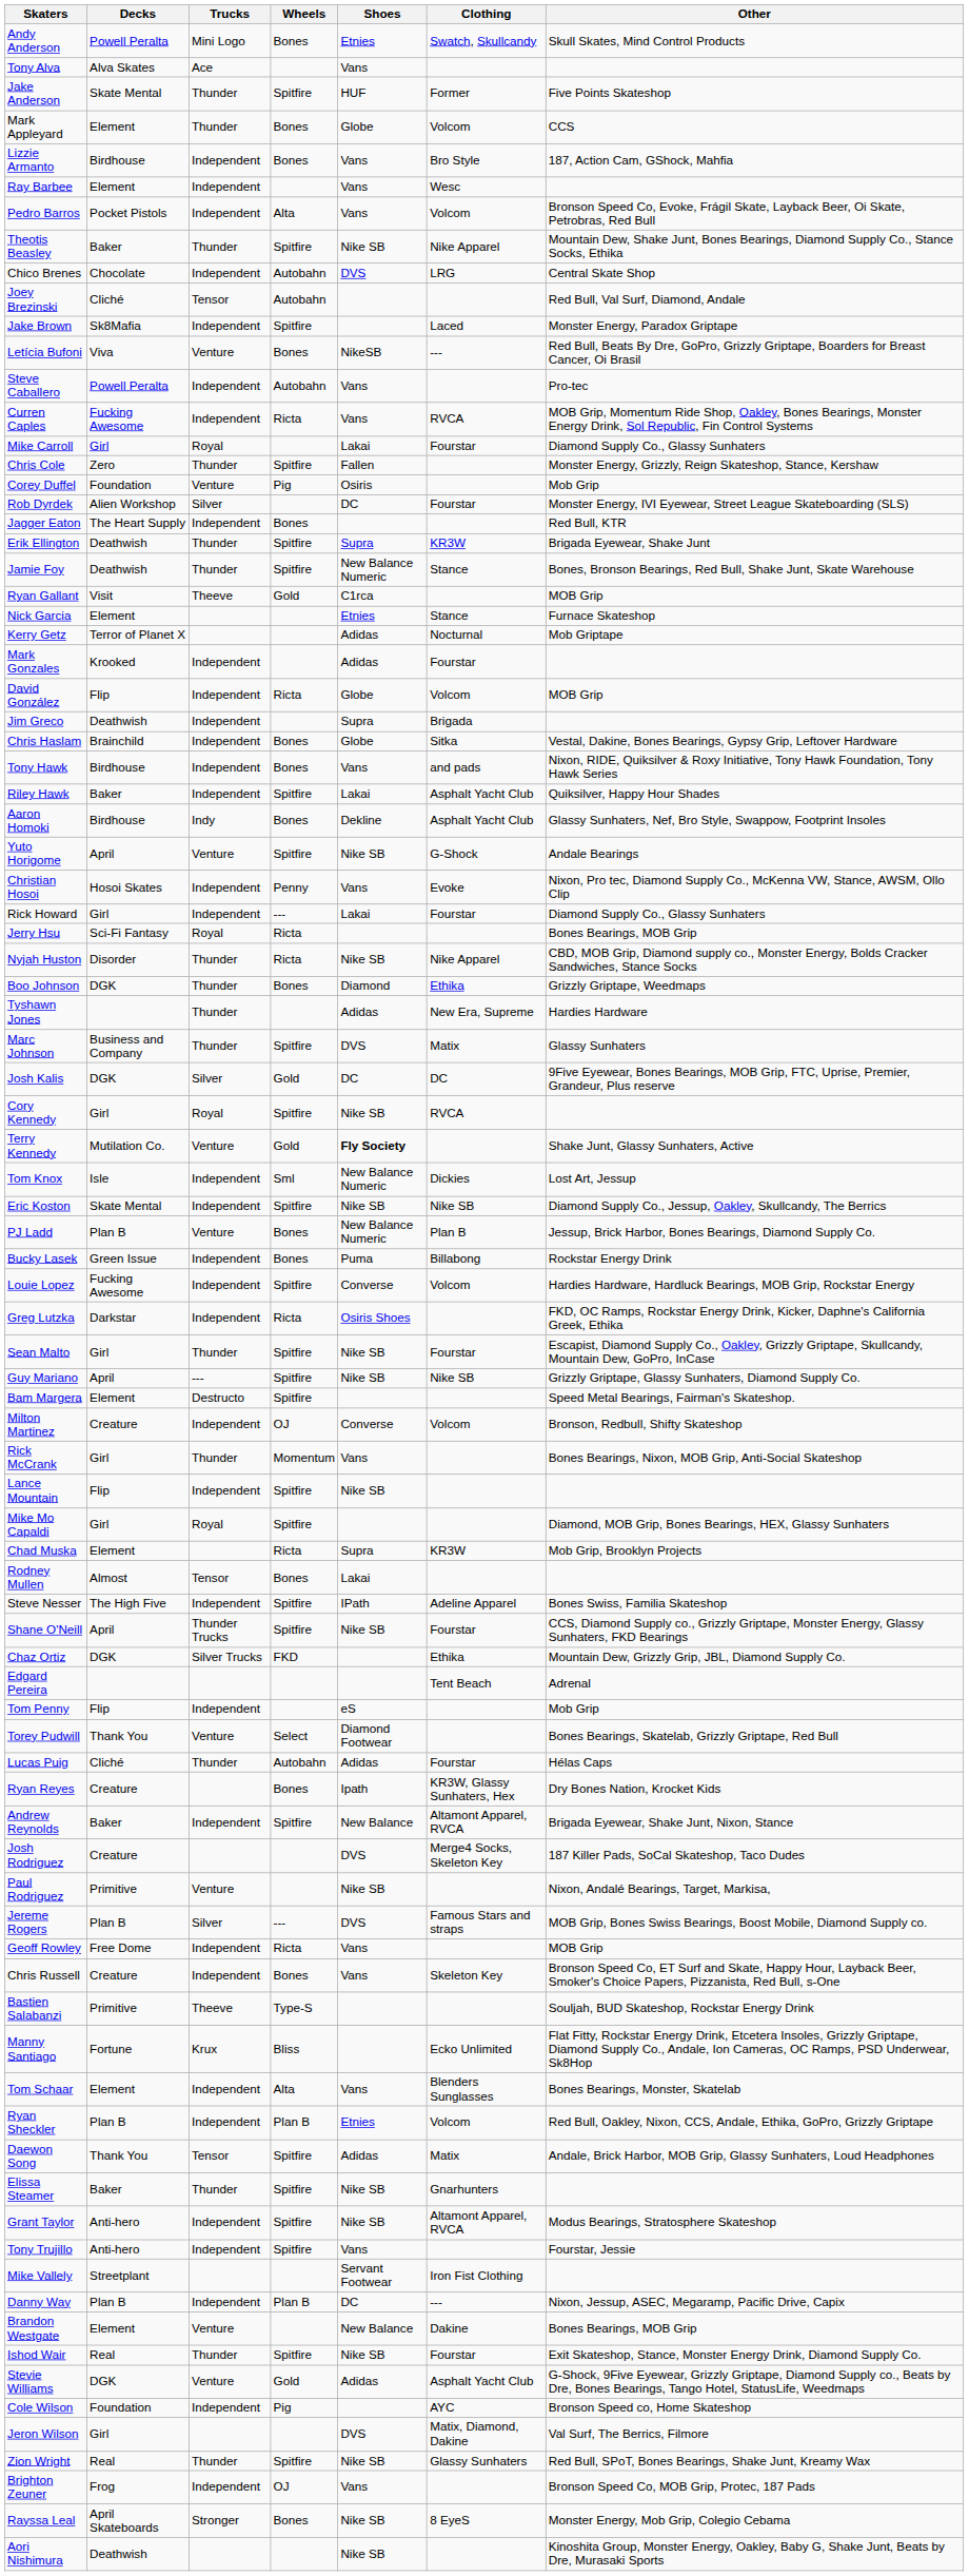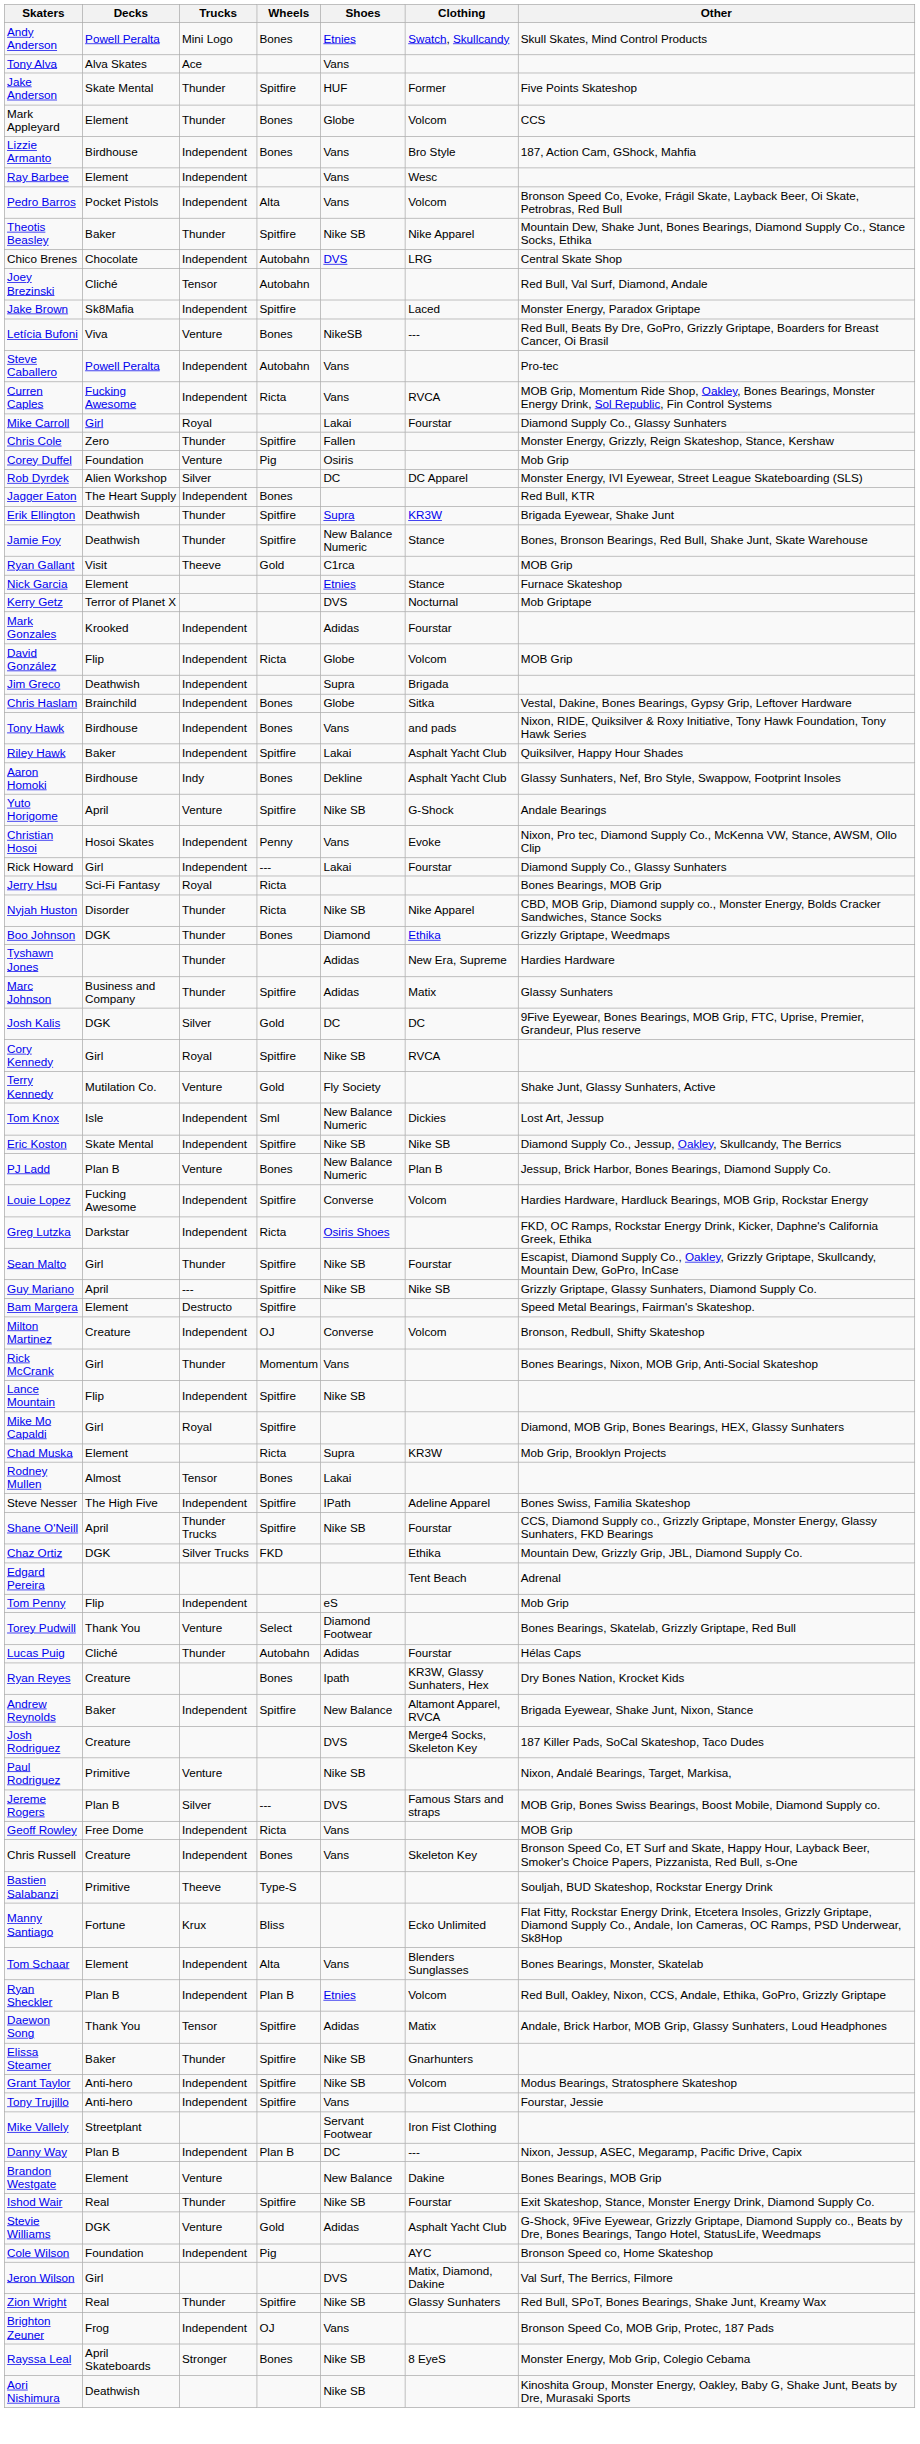Rob Dyrdek | Clothing: Fourstar -> DC Apparel
Kerry Getz | Shoes: Adidas -> DVS
Marc Johnson | Shoes: DVS -> Adidas
Terry Kennedy | Shoes: bold -> normal
- row: Bucky Lasek | Green Issue | Independent | Bones | Puma | Billabong | Rockstar Energy Drink
Grant Taylor | Clothing: Altamont Apparel, RVCA -> Volcom
